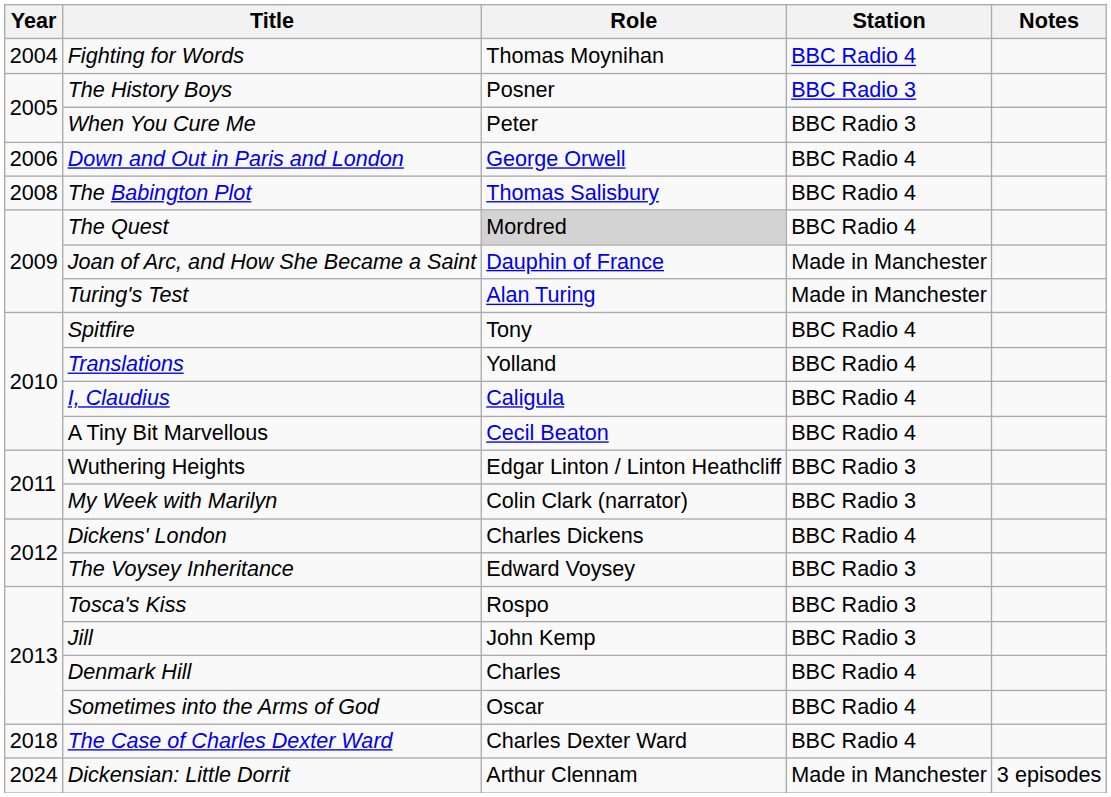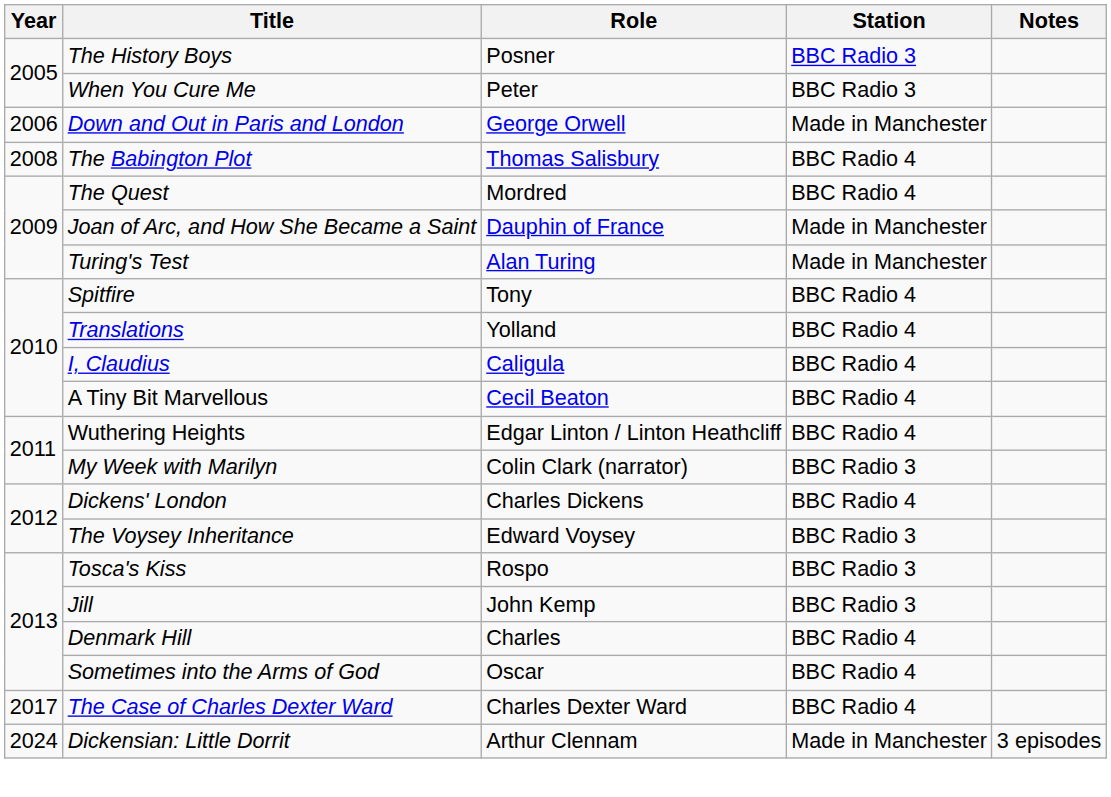- row: 2004 | Fighting for Words | Thomas Moynihan | BBC Radio 4
Down and Out in Paris and London | Station: BBC Radio 4 -> Made in Manchester
The Quest | Role: lightgrey background -> no background
Wuthering Heights | Station: BBC Radio 3 -> BBC Radio 4
The Case of Charles Dexter Ward | Year: 2018 -> 2017
